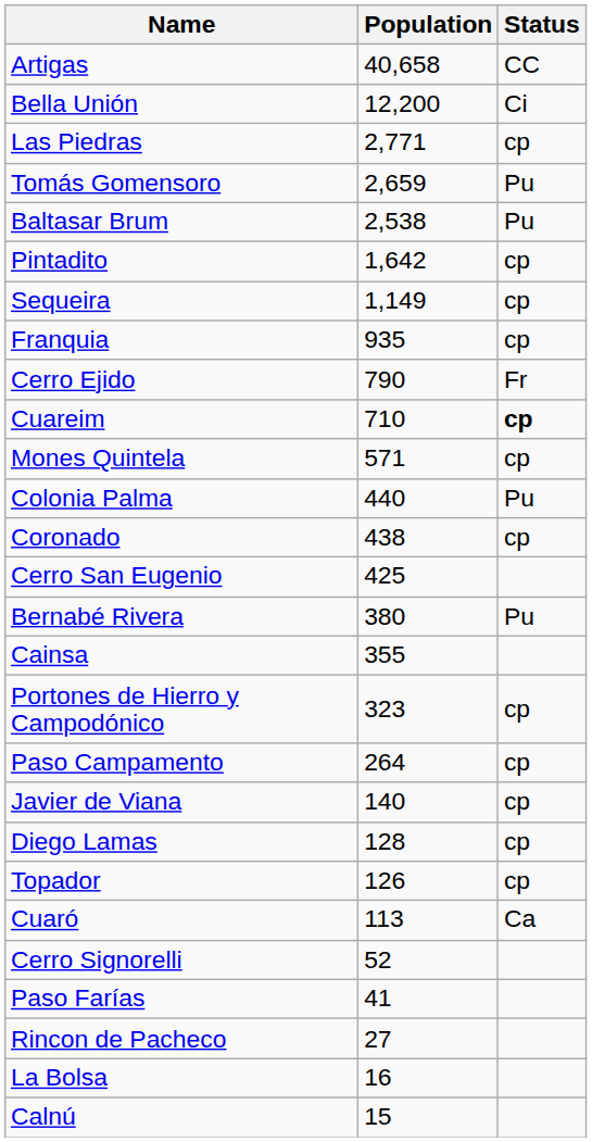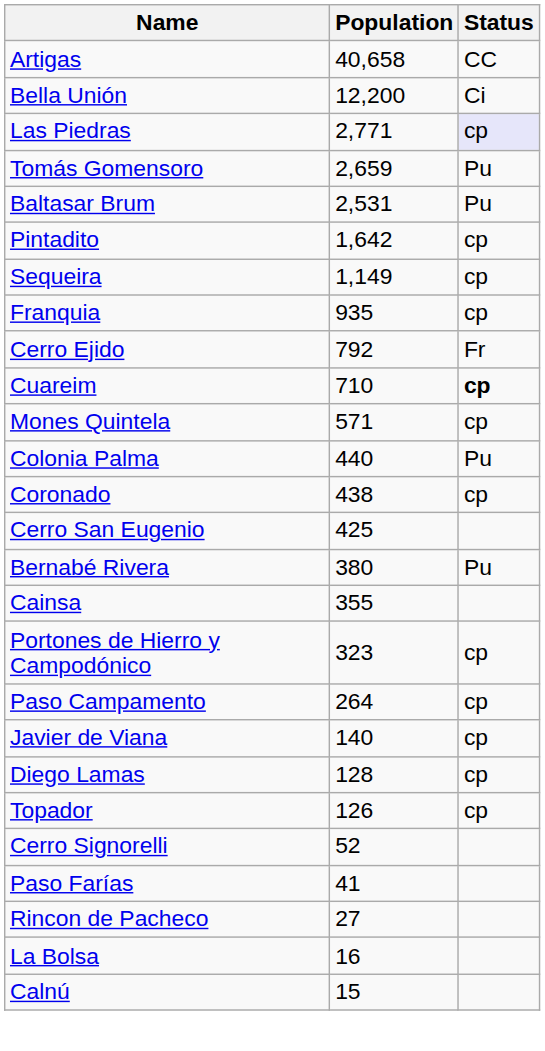Las Piedras | Status: no background -> lavender background
Baltasar Brum | Population: 2,538 -> 2,531
Cerro Ejido | Population: 790 -> 792
- row: Cuaró | 113 | Ca
